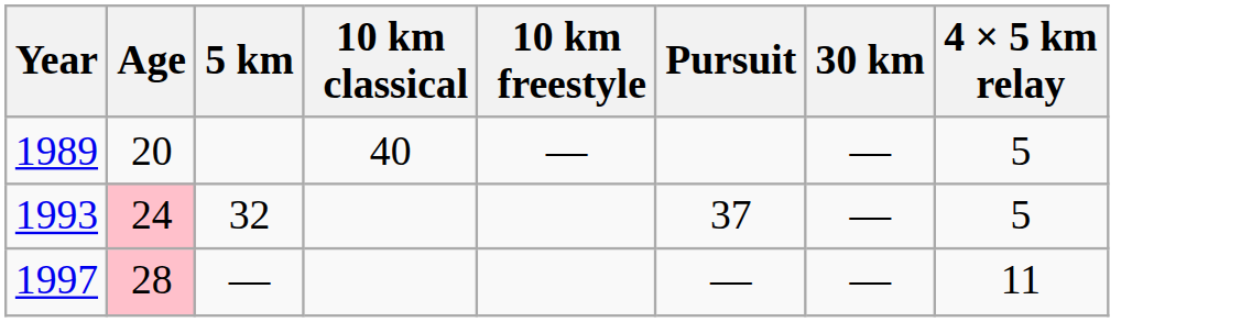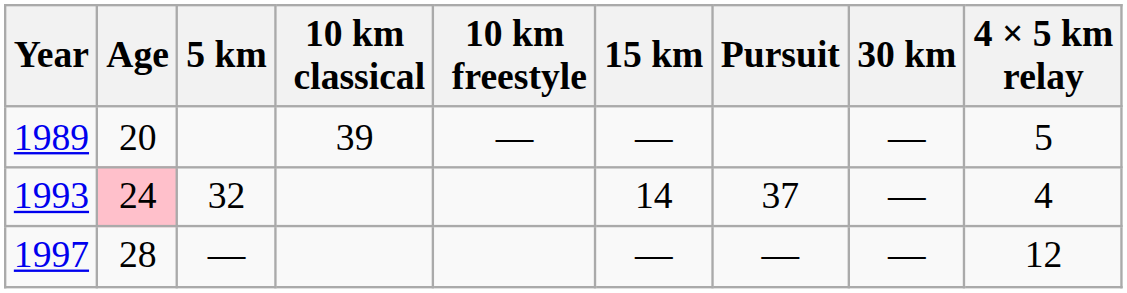+ column: 15 km | — | 14 | —
1989 | 10 km classical: 40 -> 39
1993 | 4 × 5 km relay: 5 -> 4
1997 | Age: pink background -> no background
1997 | 4 × 5 km relay: 11 -> 12
